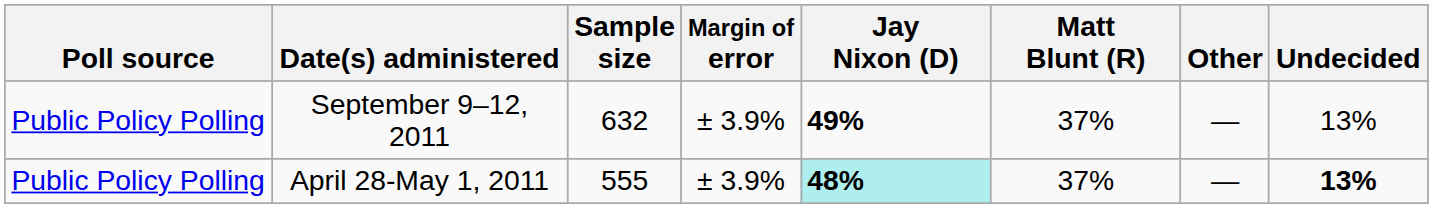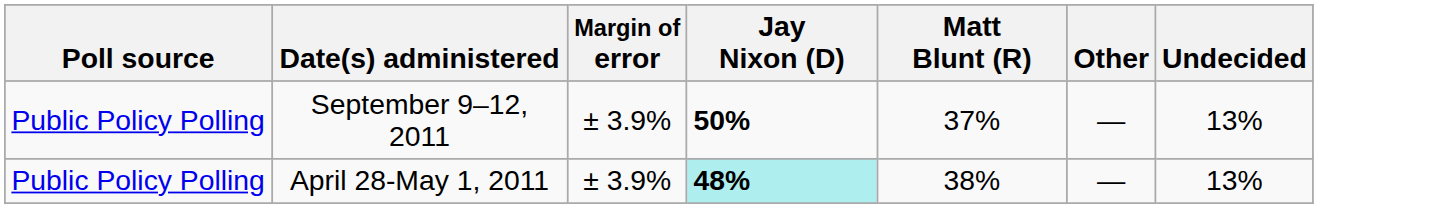- column: Sample size | 632 | 555
September 9–12, 2011 | Jay Nixon (D): 49% -> 50%
April 28-May 1, 2011 | Matt Blunt (R): 37% -> 38%
April 28-May 1, 2011 | Undecided: bold -> normal
